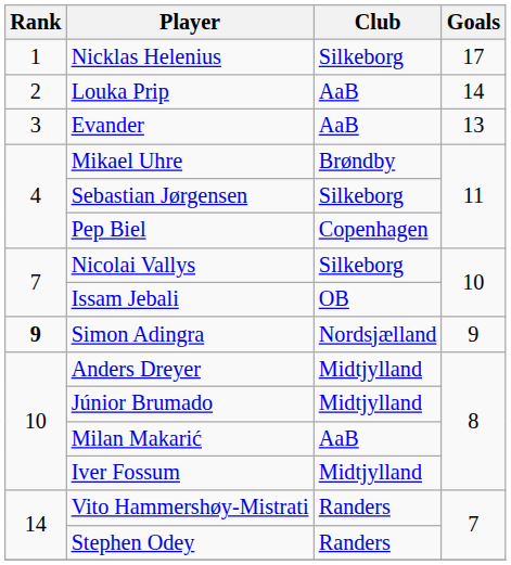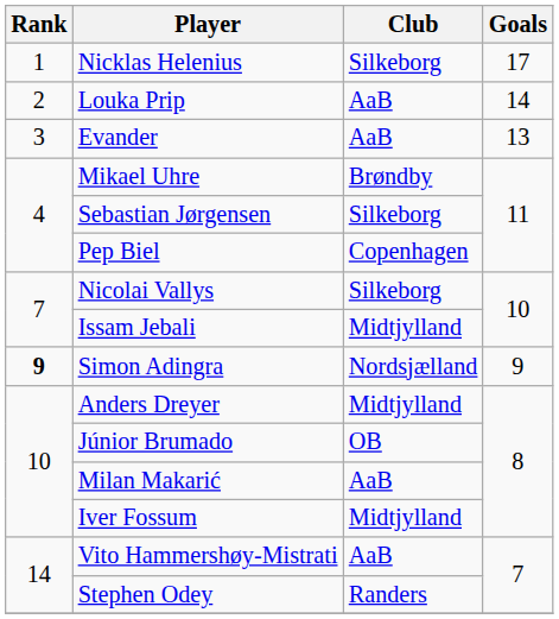Issam Jebali | Club: OB -> Midtjylland
Júnior Brumado | Club: Midtjylland -> OB
Vito Hammershøy-Mistrati | Club: Randers -> AaB
